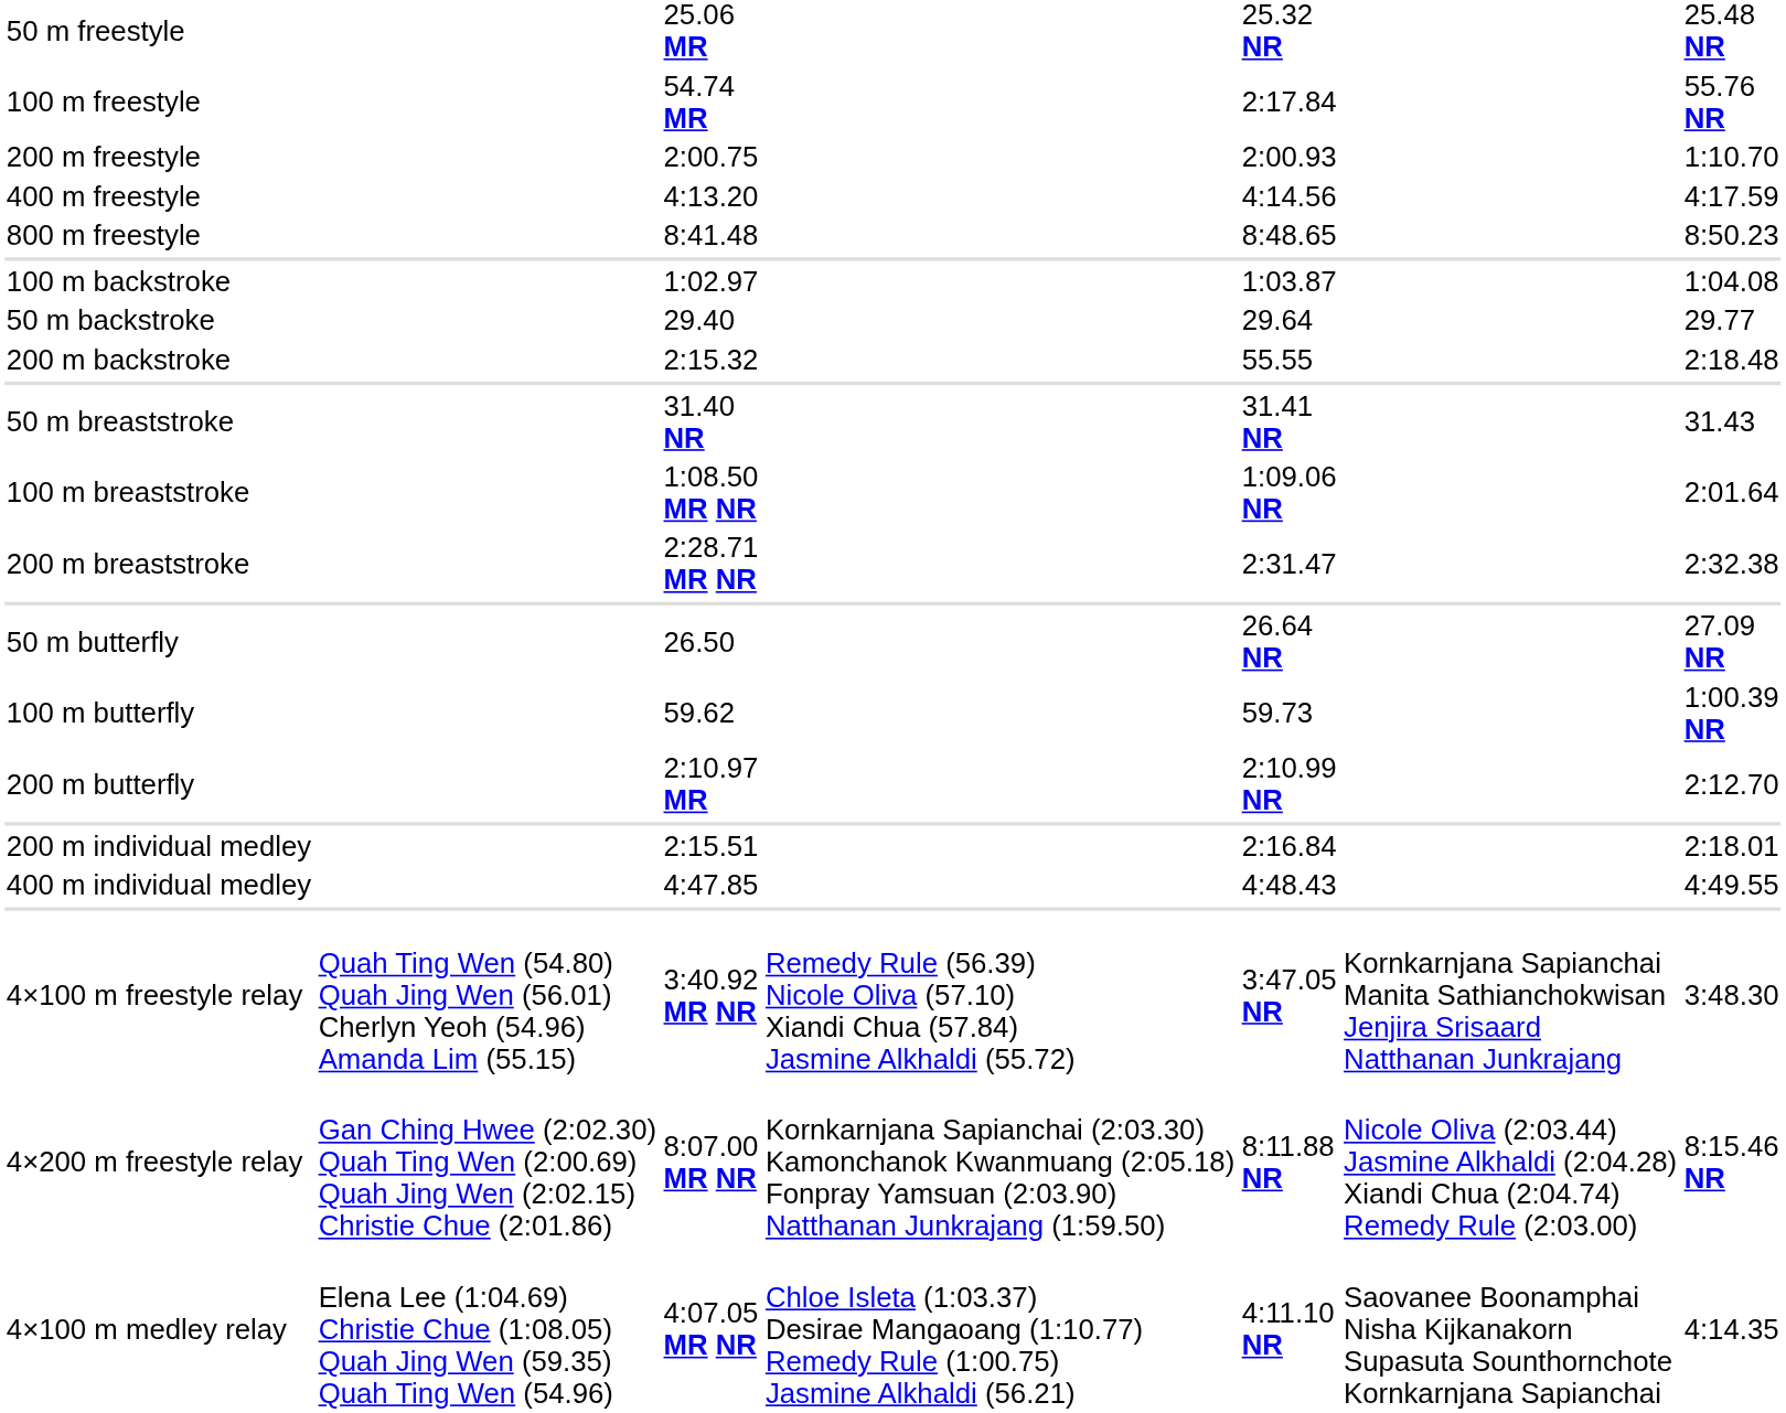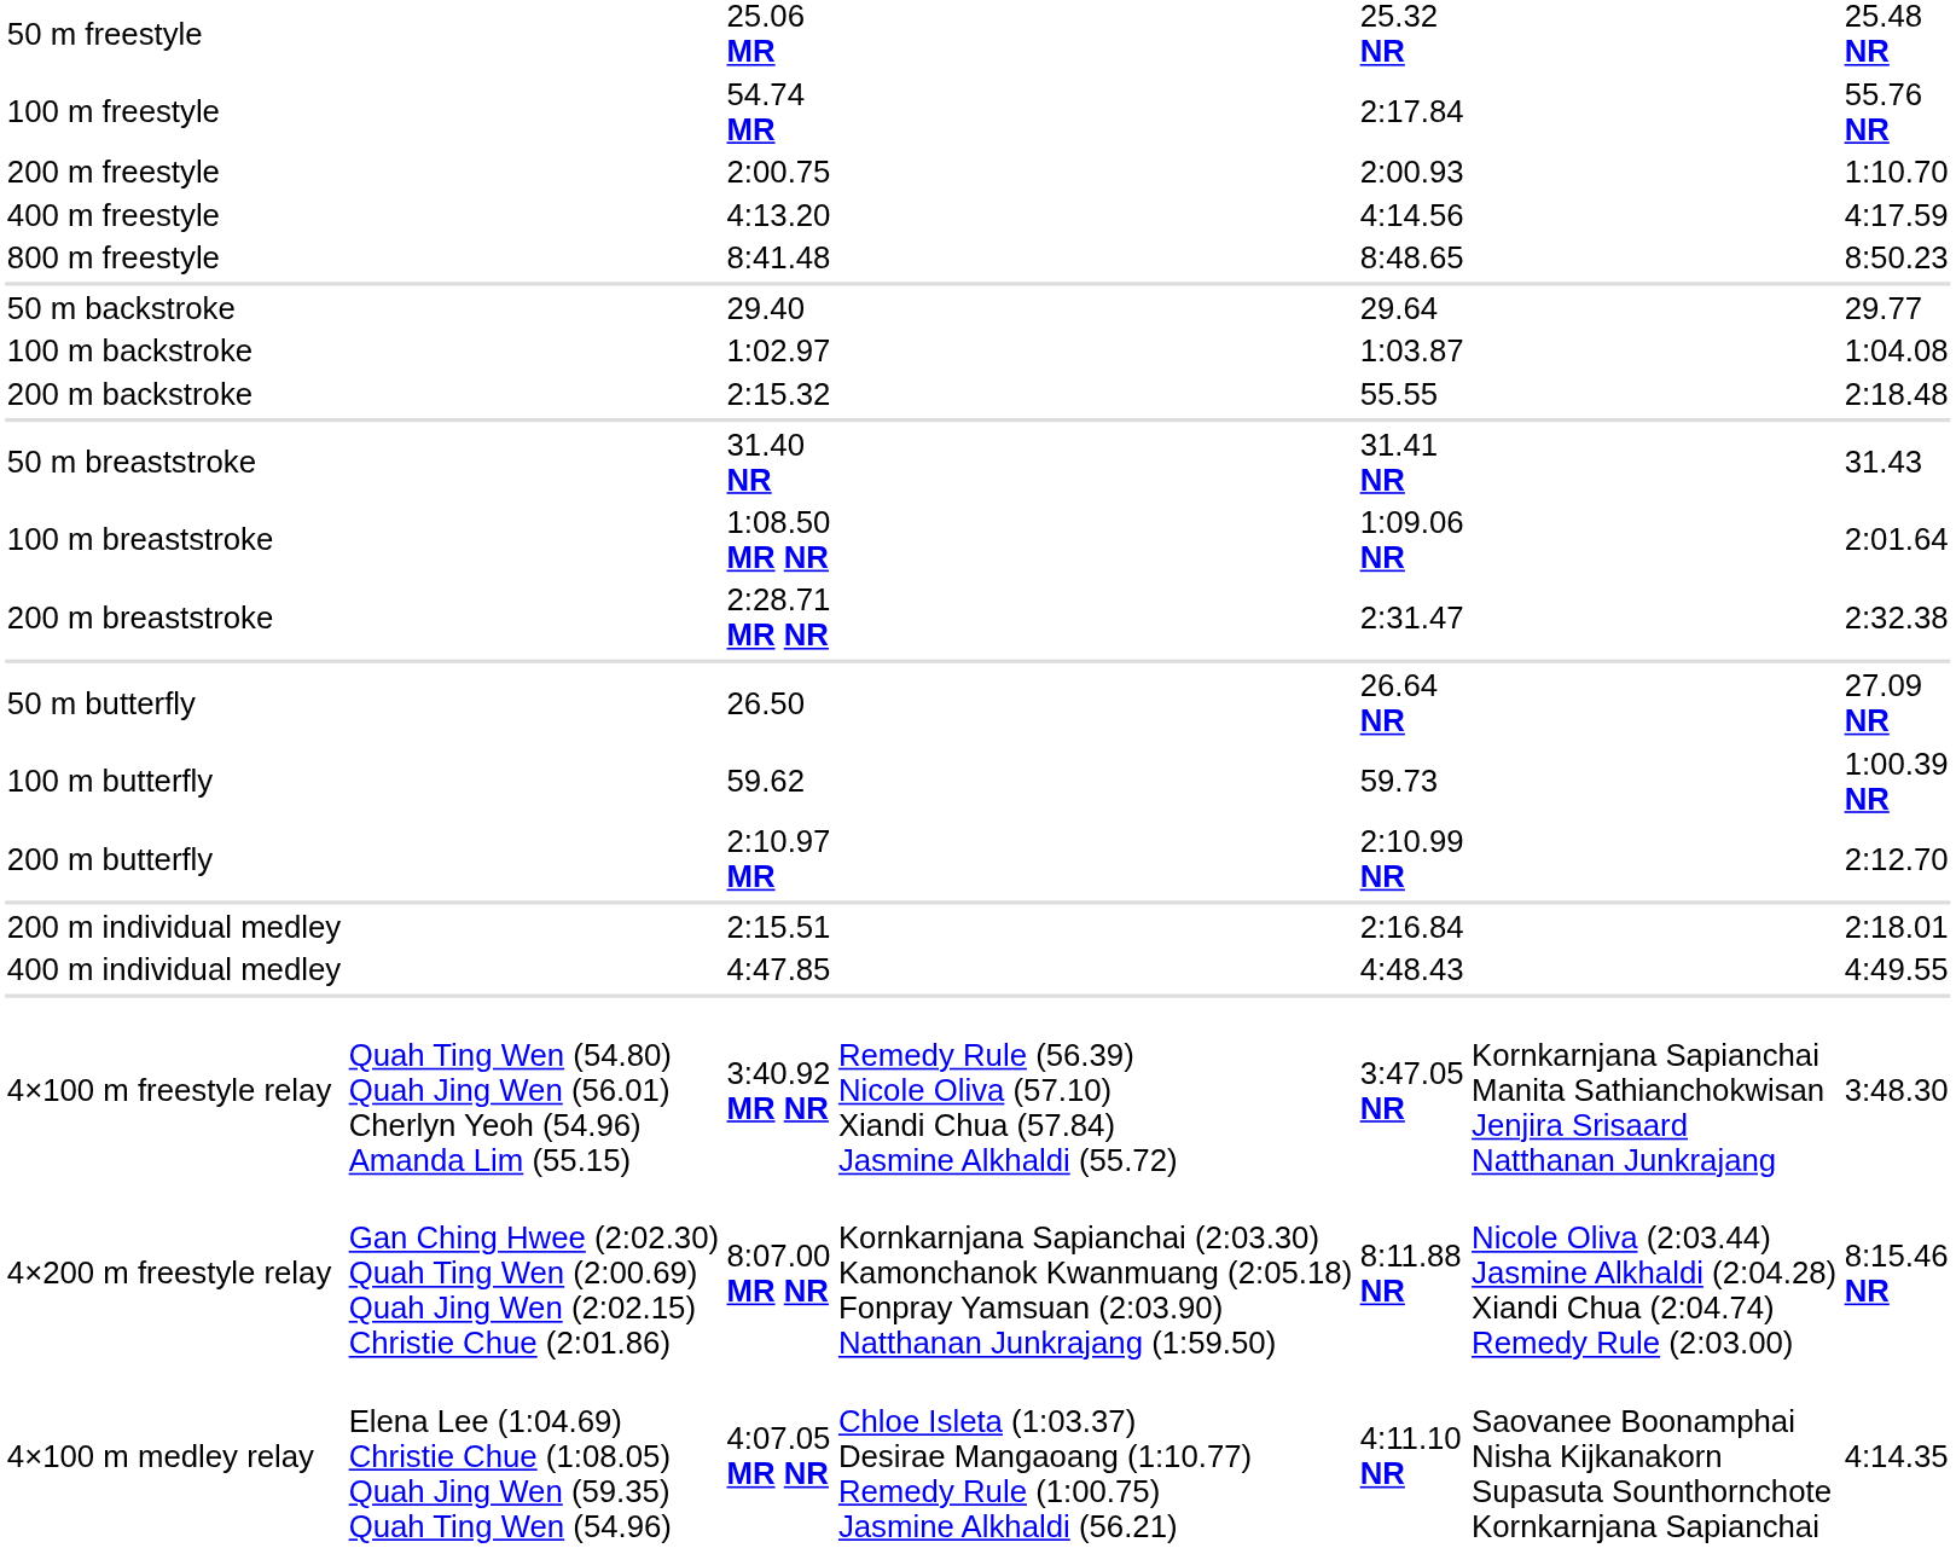rows swapped: 50 m backstroke <-> 100 m backstroke
